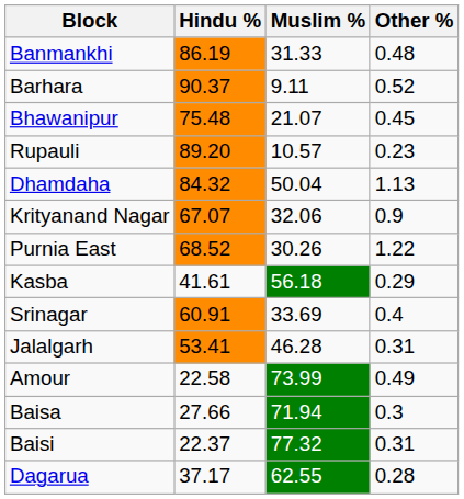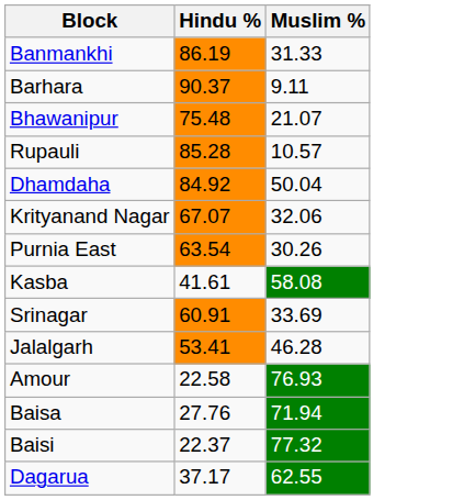- column: Other % | 0.48 | 0.52 | 0.45 | 0.23 | 1.13 | 0.9 | 1.22 | 0.29 | 0.4 | 0.31 | 0.49 | 0.3 | 0.31 | 0.28
Rupauli | Hindu %: 89.20 -> 85.28
Dhamdaha | Hindu %: 84.32 -> 84.92
Purnia East | Hindu %: 68.52 -> 63.54
Kasba | Muslim %: 56.18 -> 58.08
Amour | Muslim %: 73.99 -> 76.93
Baisa | Hindu %: 27.66 -> 27.76
